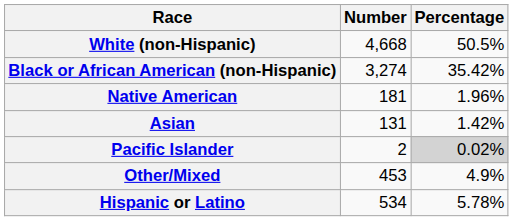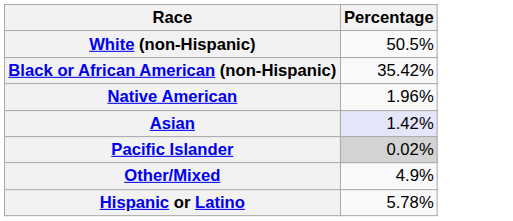- column: Number | 4,668 | 3,274 | 181 | 131 | 2 | 453 | 534
Asian | Percentage: no background -> lavender background
